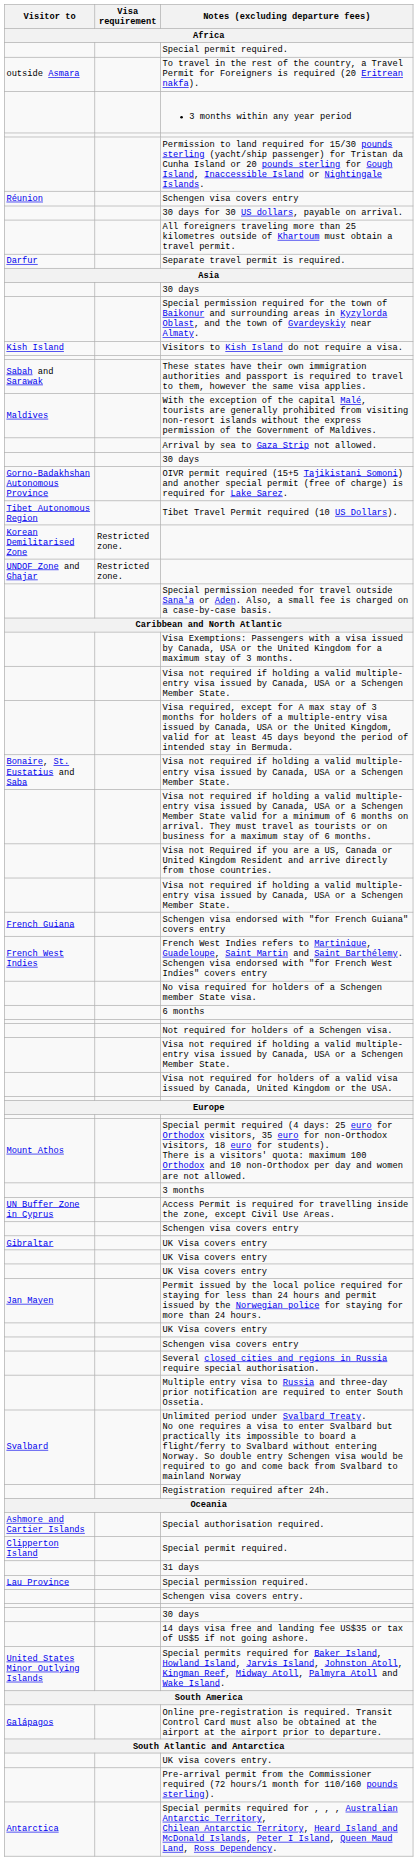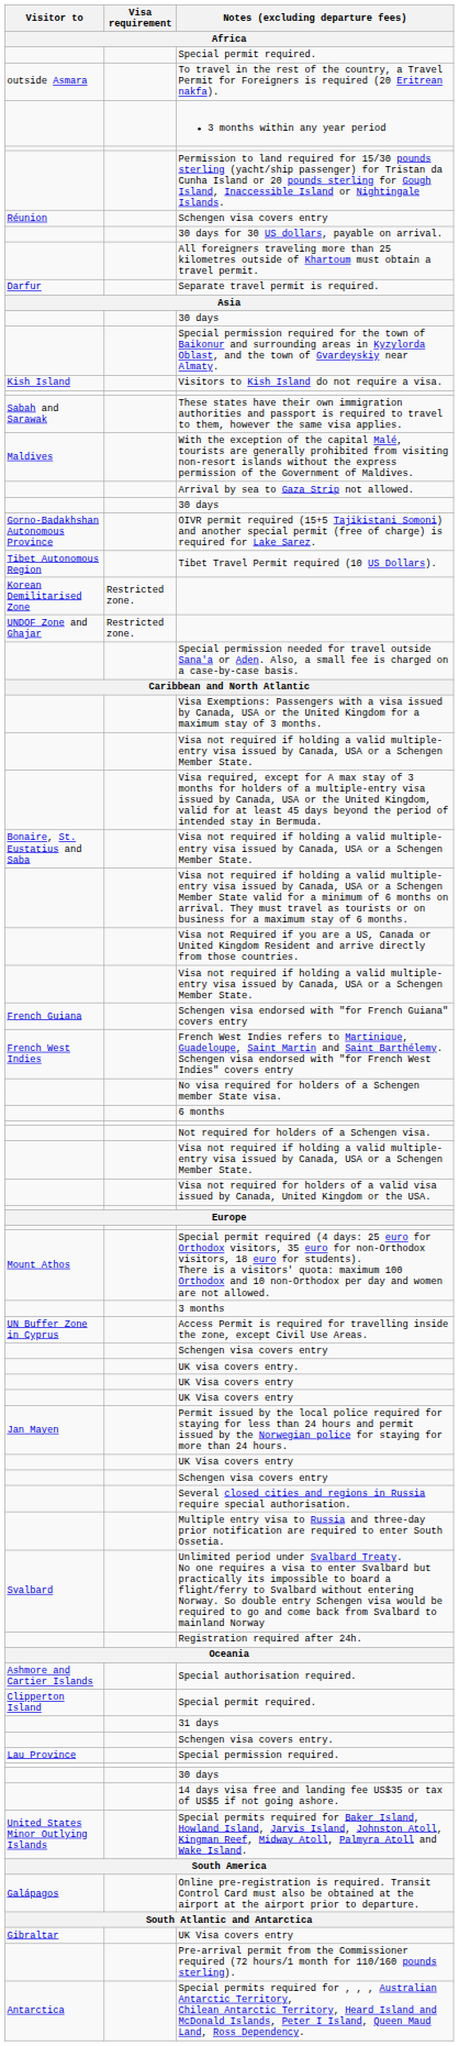rows swapped: Gibraltar / UK Visa covers entry <-> UK visa covers entry.
rows swapped: Special permission required. <-> Schengen visa covers entry.
